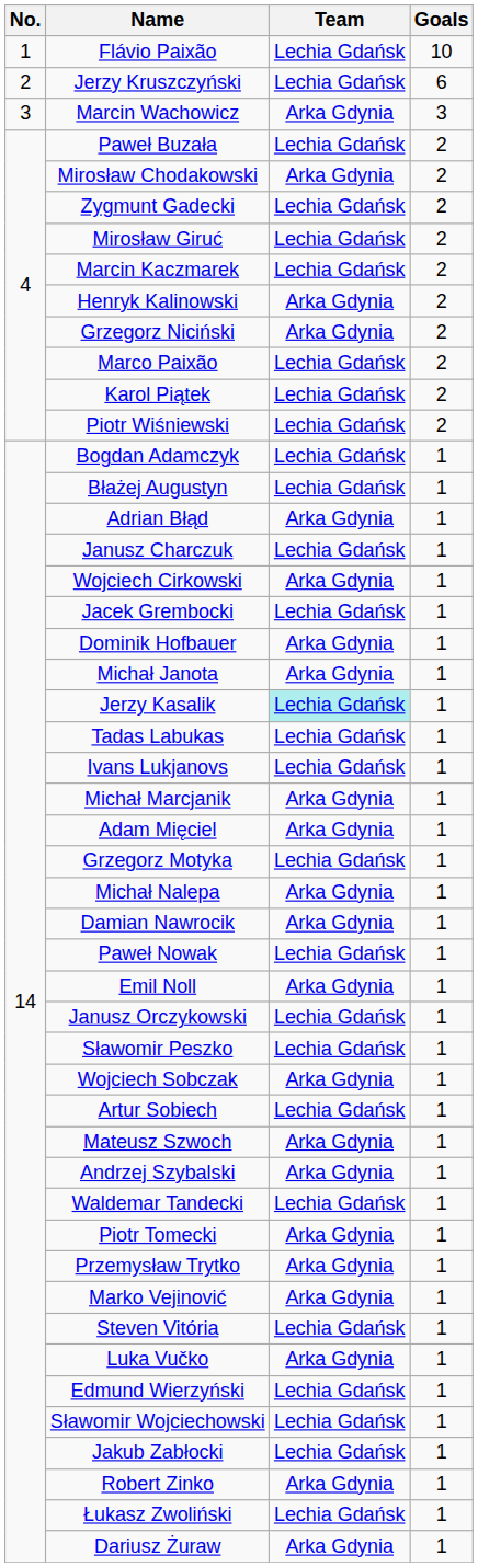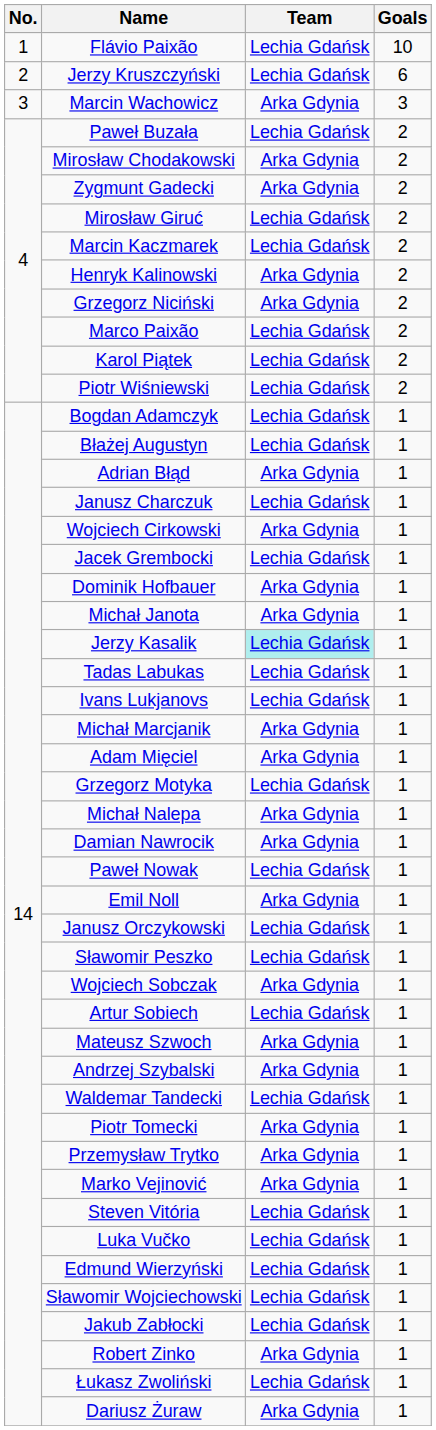Zygmunt Gadecki | Team: Lechia Gdańsk -> Arka Gdynia
Luka Vučko | Team: Arka Gdynia -> Lechia Gdańsk
